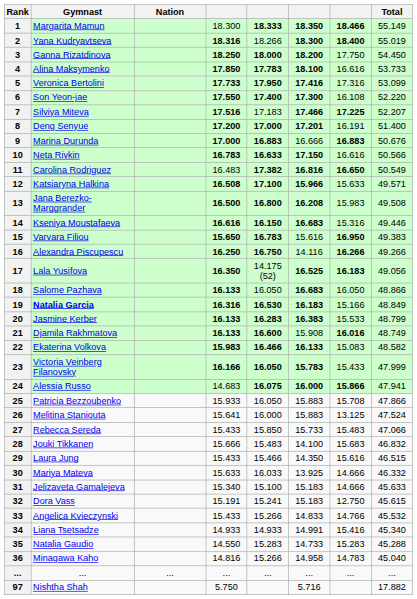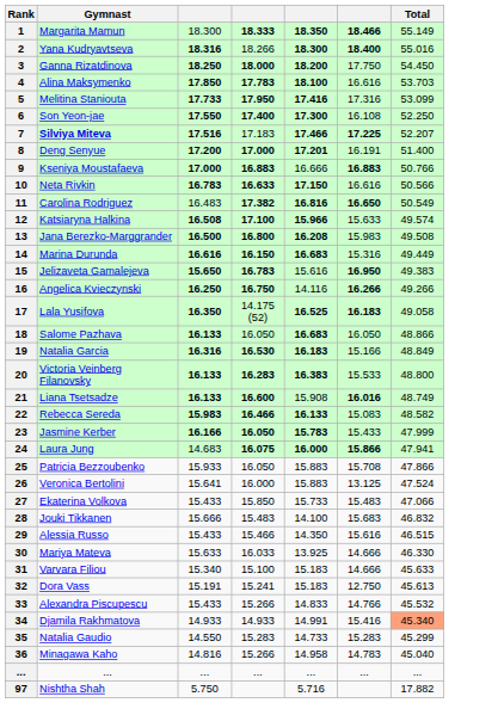- column: Nation | ...
2 | Total: 55.019 -> 55.016
4 | Total: 53.733 -> 53.703
5 | Gymnast: Veronica Bertolini -> Melitina Staniouta
6 | Total: 52.220 -> 52.250
7 | Gymnast: normal -> bold
9 | Gymnast: Marina Durunda -> Kseniya Moustafaeva
9 | Total: 50.676 -> 50.766
12 | Total: 49.571 -> 49.574
14 | Gymnast: Kseniya Moustafaeva -> Marina Durunda
14 | Total: 49.446 -> 49.449
15 | Gymnast: Varvara Filiou -> Jelizaveta Gamalejeva
16 | Gymnast: Alexandra Piscupescu -> Angelica Kvieczynski
17 | Total: 49.056 -> 49.058
19 | Gymnast: bold -> normal
20 | Gymnast: Jasmine Kerber -> Victoria Veinberg Filanovsky
20 | Total: 48.799 -> 48.800
21 | Gymnast: Djamila Rakhmatova -> Liana Tsetsadze
22 | Gymnast: Ekaterina Volkova -> Rebecca Sereda
23 | Gymnast: Victoria Veinberg Filanovsky -> Jasmine Kerber
24 | Gymnast: Alessia Russo -> Laura Jung
26 | Gymnast: Melitina Staniouta -> Veronica Bertolini
27 | Gymnast: Rebecca Sereda -> Ekaterina Volkova
29 | Gymnast: Laura Jung -> Alessia Russo
30 | Total: 46.332 -> 46.330
31 | Gymnast: Jelizaveta Gamalejeva -> Varvara Filiou
32 | Total: 45.615 -> 45.613
33 | Gymnast: Angelica Kvieczynski -> Alexandra Piscupescu
34 | Gymnast: Liana Tsetsadze -> Djamila Rakhmatova
34 | Total: no background -> lightsalmon background
35 | Total: 45.288 -> 45.299
